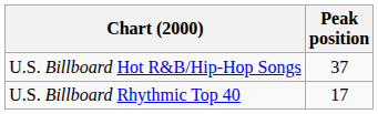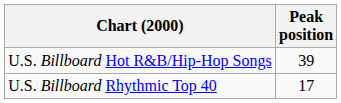U.S. Billboard Hot R&B/Hip-Hop Songs | Peak position: 37 -> 39
